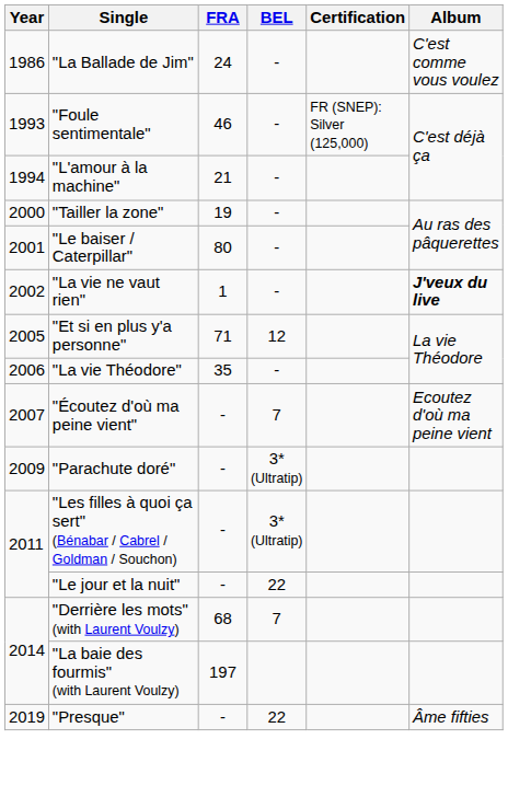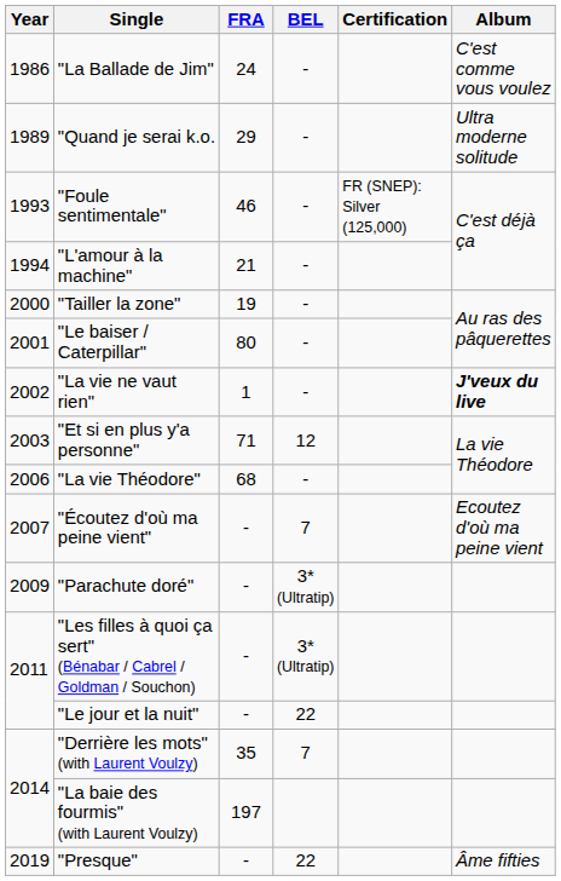+ row: 1989 | "Quand je serai k.o. | 29 | - | Ultra moderne solitude
"Et si en plus y'a personne" | Year: 2005 -> 2003
"La vie Théodore" | FRA: 35 -> 68
"Derrière les mots" (with Laurent Voulzy) | FRA: 68 -> 35
